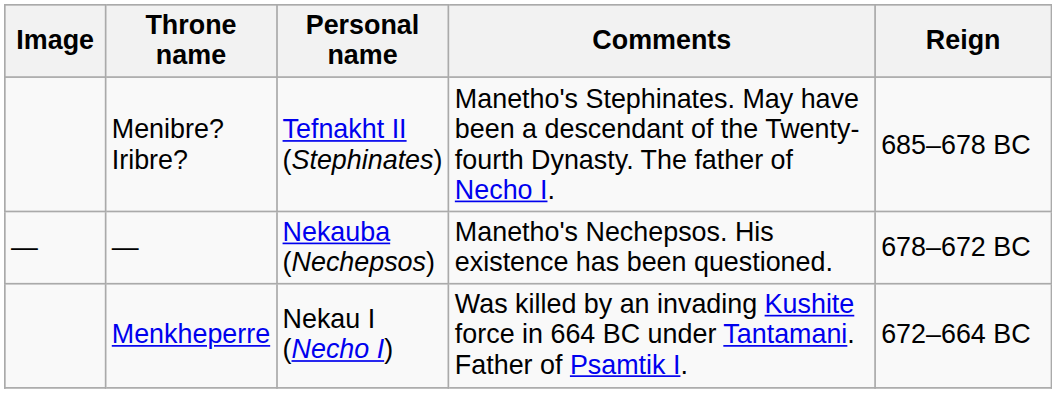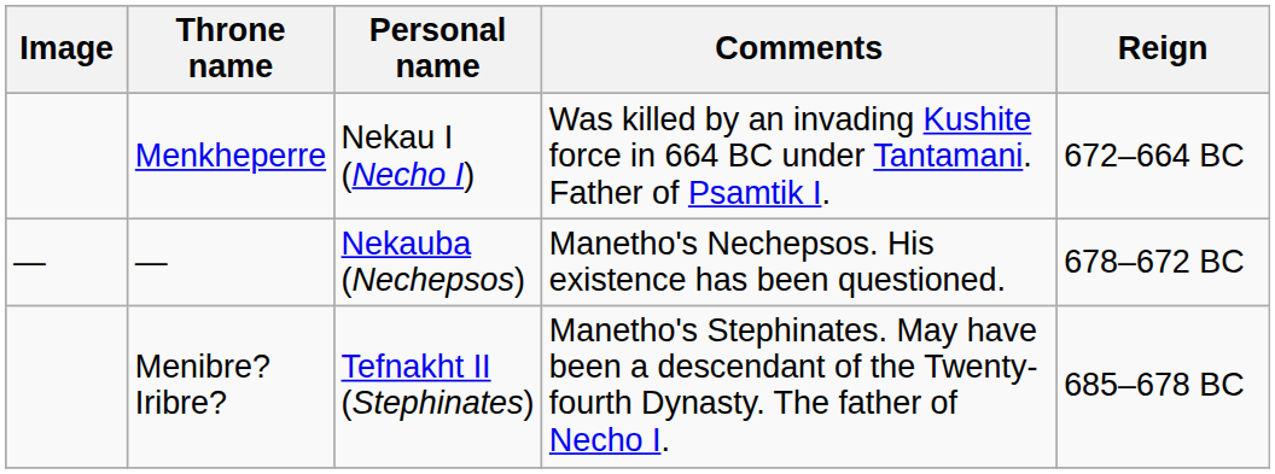rows swapped: Menibre? Iribre? <-> Menkheperre
